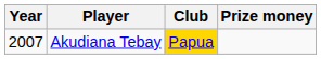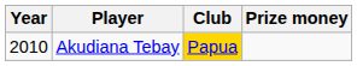Akudiana Tebay | Year: 2007 -> 2010
